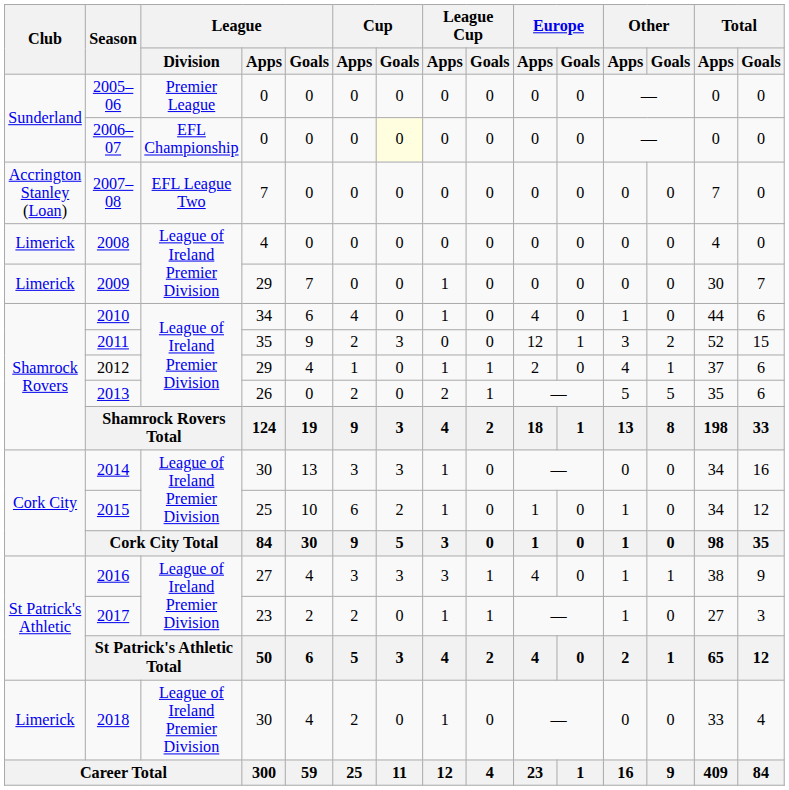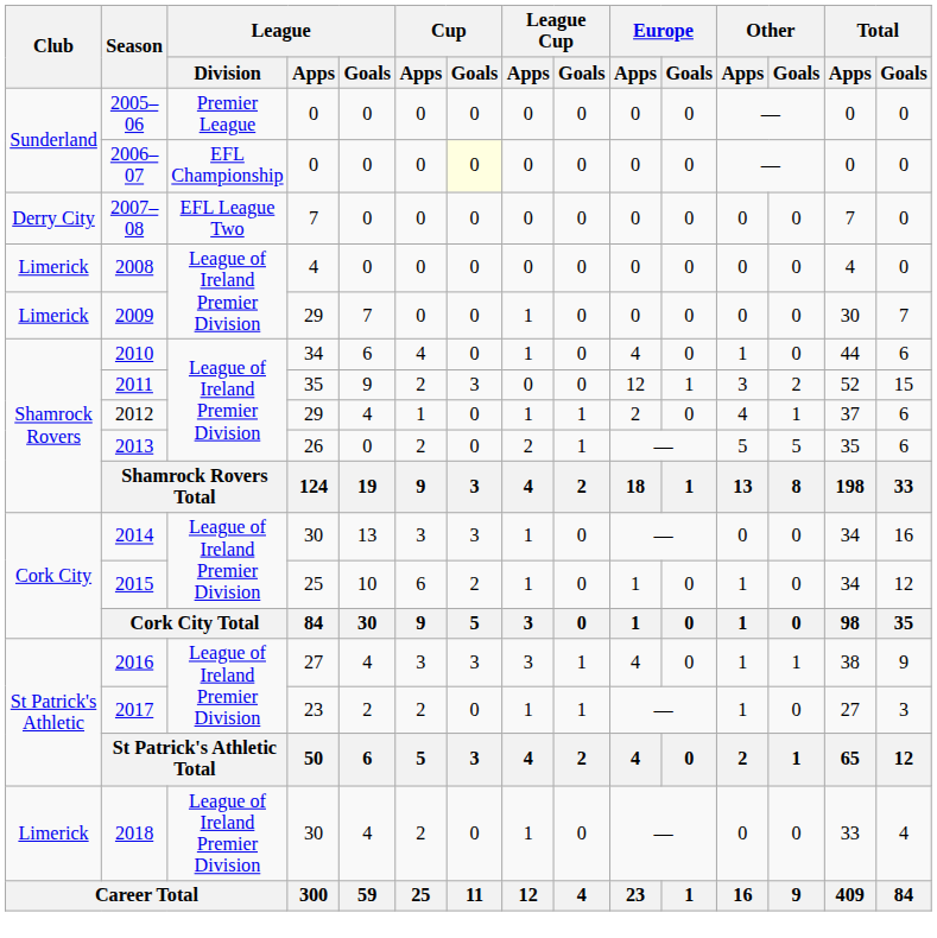2007–08 | Club: Accrington Stanley (Loan) -> Derry City
